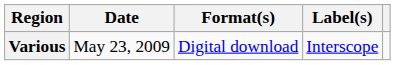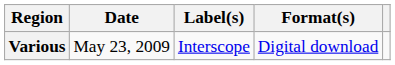columns swapped: Format(s) <-> Label(s)
